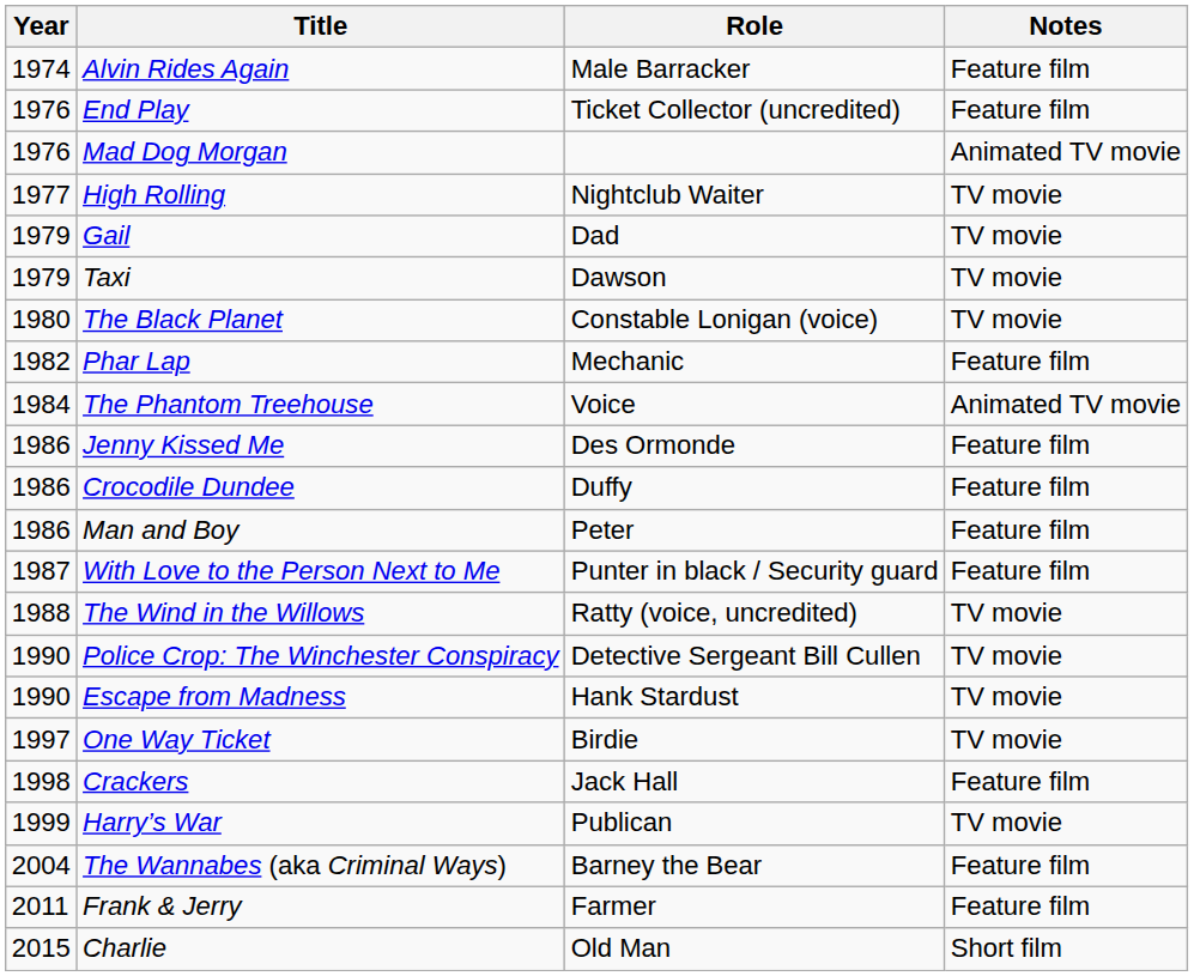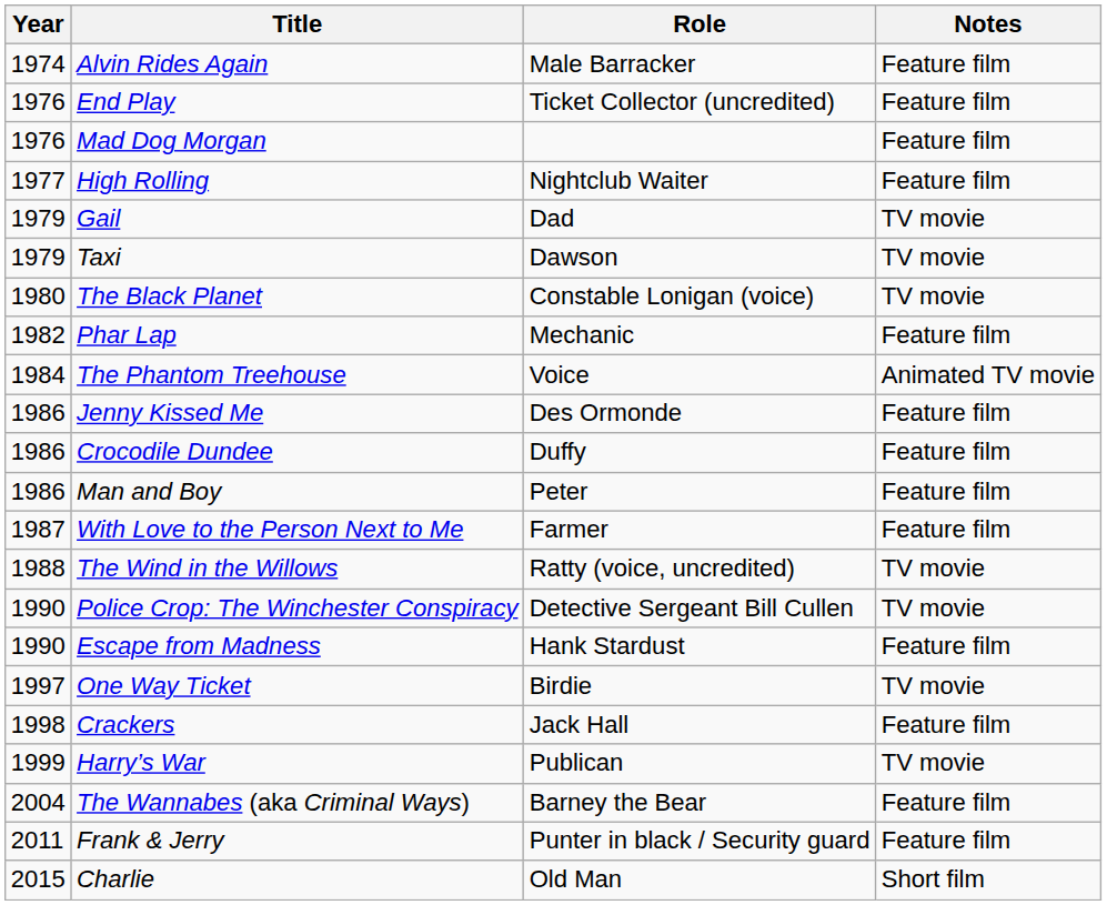Mad Dog Morgan | Notes: Animated TV movie -> Feature film
High Rolling | Notes: TV movie -> Feature film
With Love to the Person Next to Me | Role: Punter in black / Security guard -> Farmer
Escape from Madness | Notes: TV movie -> Feature film
Frank & Jerry | Role: Farmer -> Punter in black / Security guard
